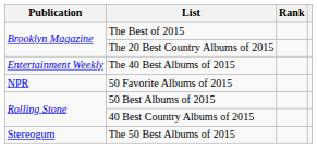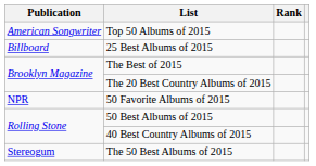+ row: American Songwriter | Top 50 Albums of 2015
+ row: Billboard | 25 Best Albums of 2015
- row: Entertainment Weekly | The 40 Best Albums of 2015
